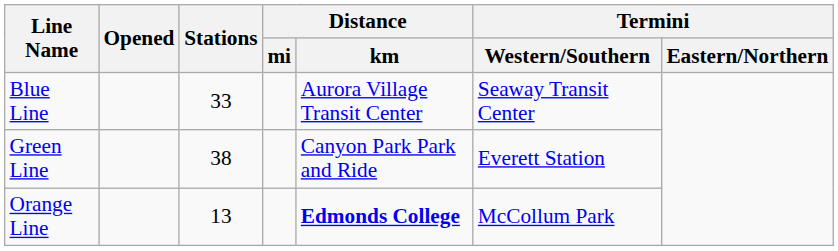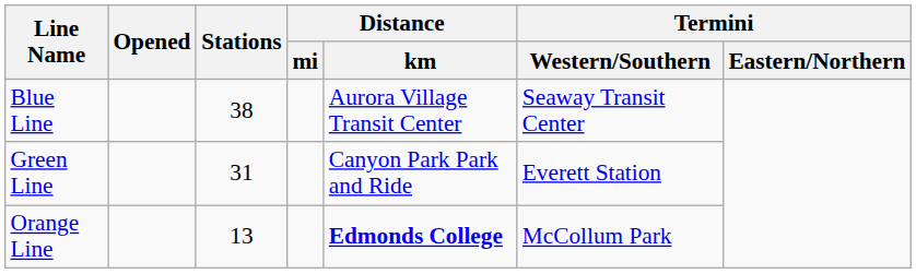Blue Line | Stations: 33 -> 38
Green Line | Stations: 38 -> 31
